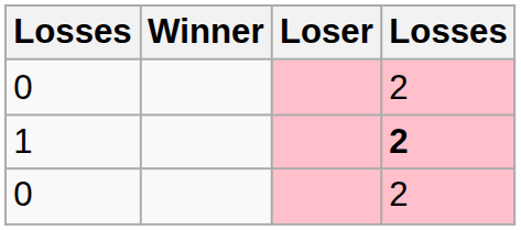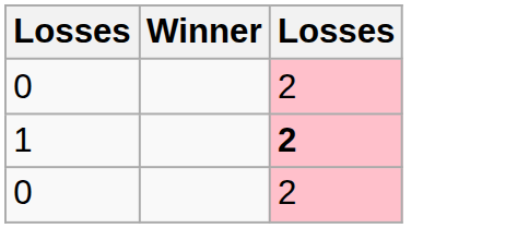- column: Loser
